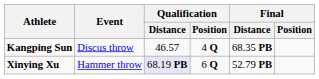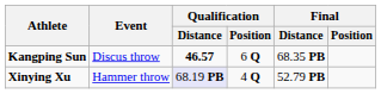Kangping Sun | Qualification / Distance: normal -> bold
Kangping Sun | Qualification / Position: 4 Q -> 6 Q
Xinying Xu | Qualification / Position: 6 Q -> 4 Q
